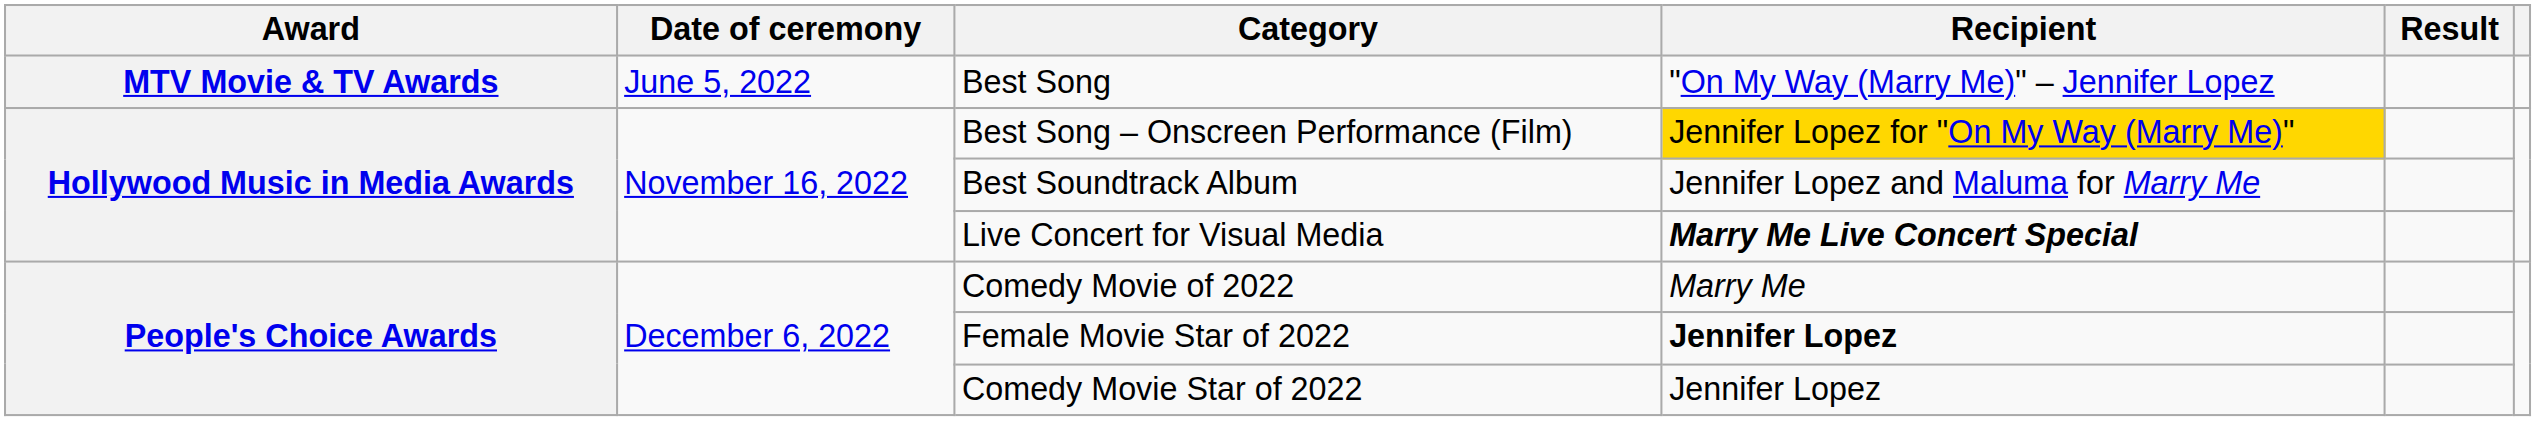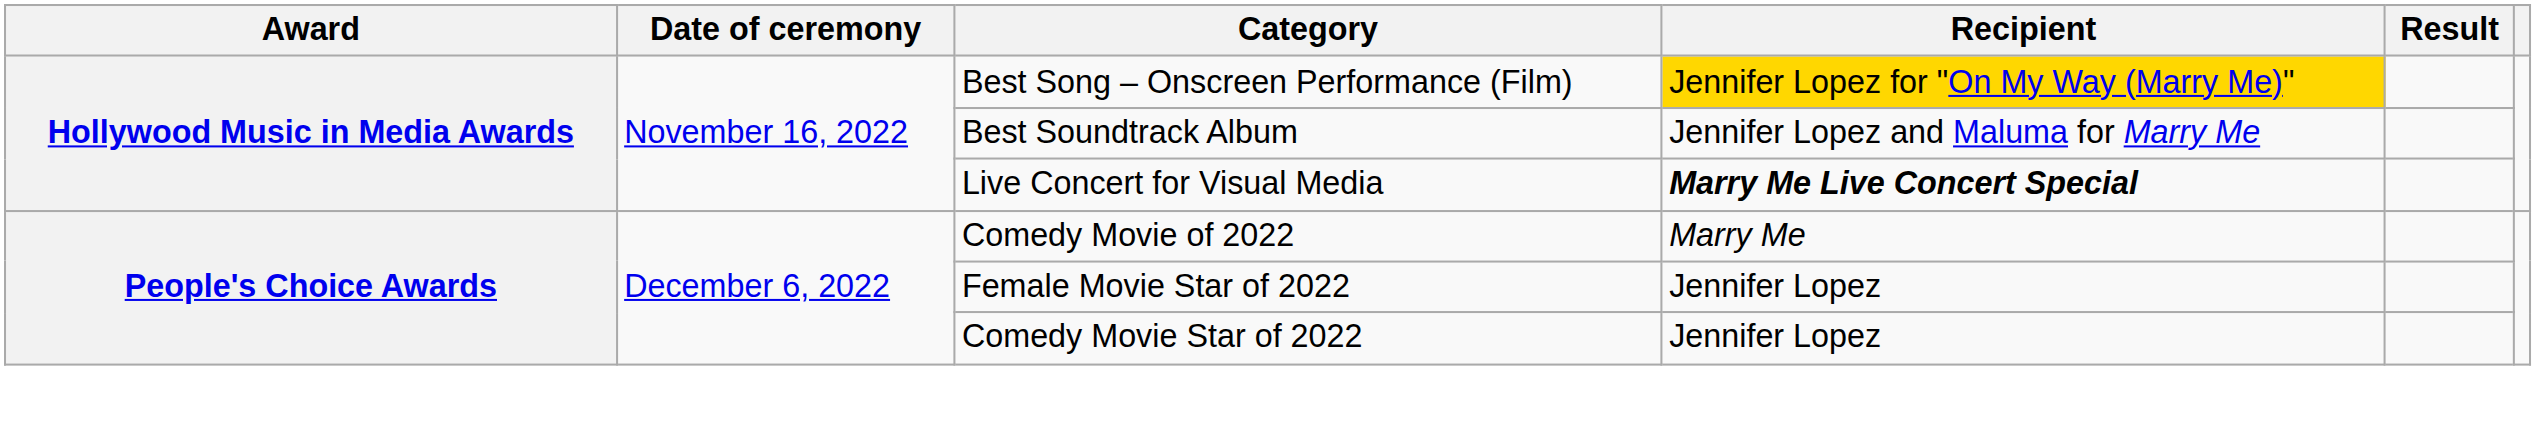- row: MTV Movie & TV Awards | June 5, 2022 | Best Song | "On My Way (Marry Me)" – Jennifer Lopez
Female Movie Star of 2022 | Recipient: bold -> normal
